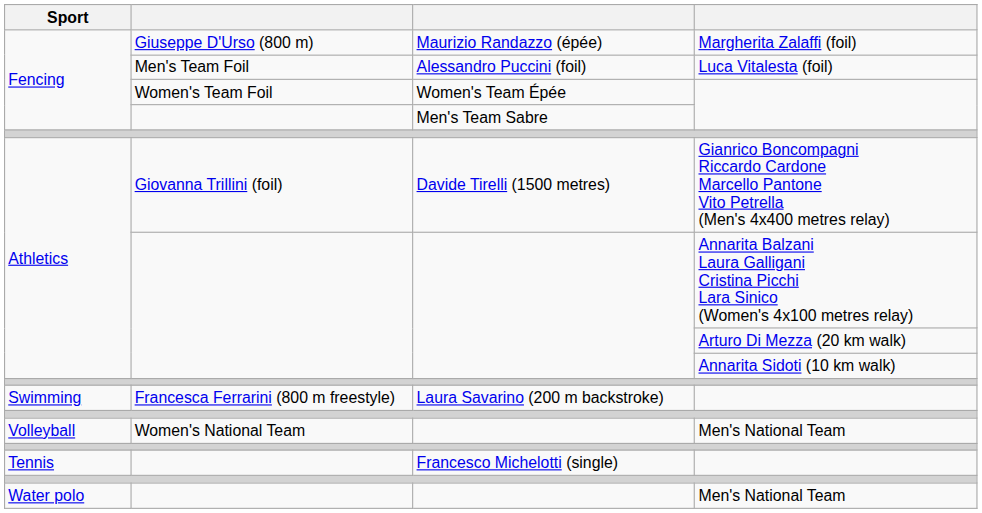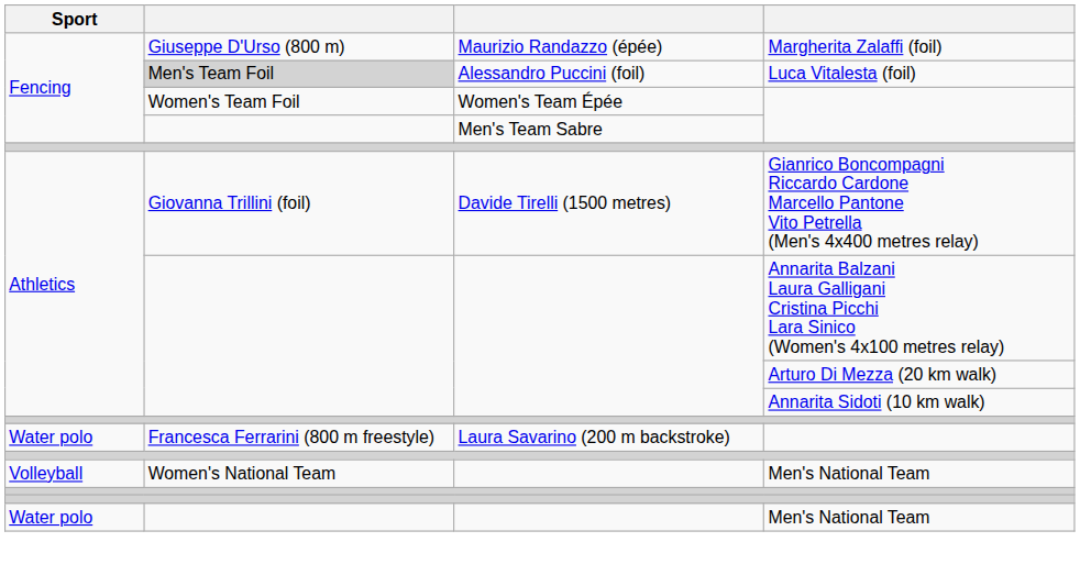Alessandro Puccini (foil) | column 2: no background -> lightgrey background
Laura Savarino (200 m backstroke) | Sport: Swimming -> Water polo
- row: Tennis | Francesco Michelotti (single)
